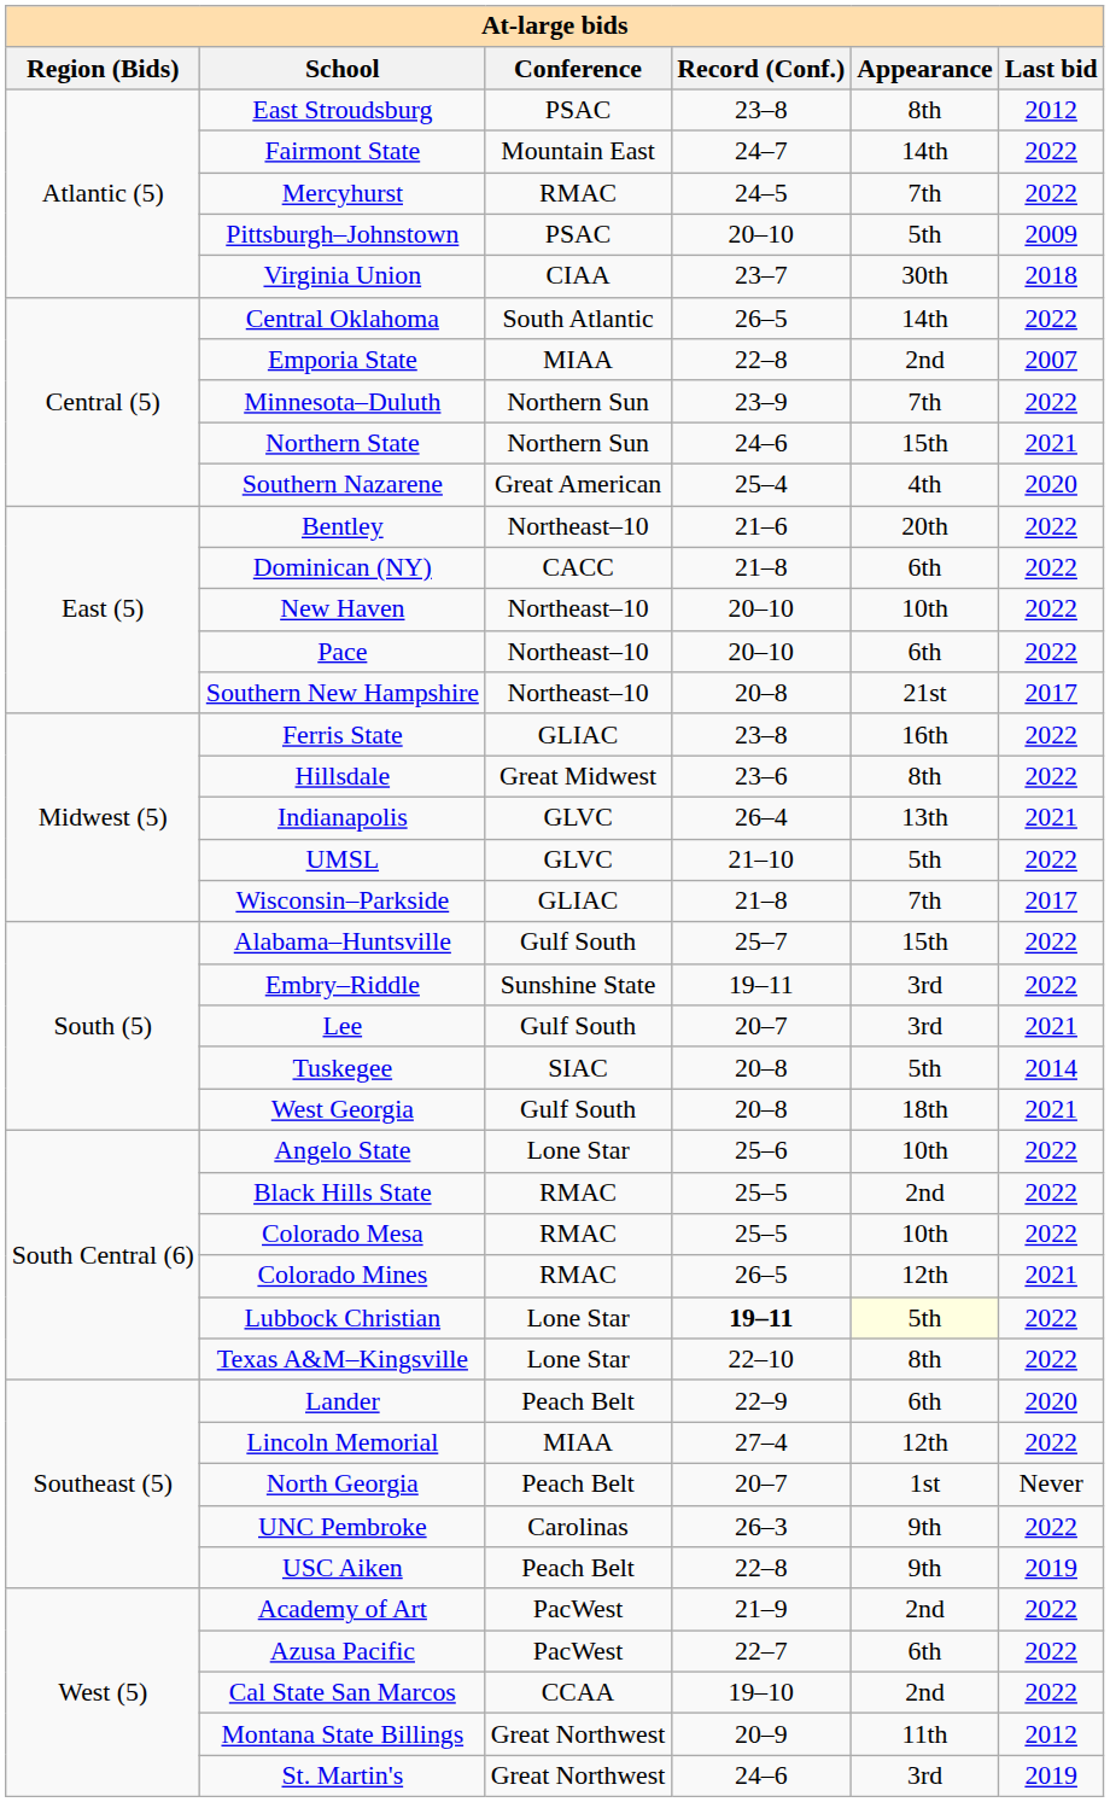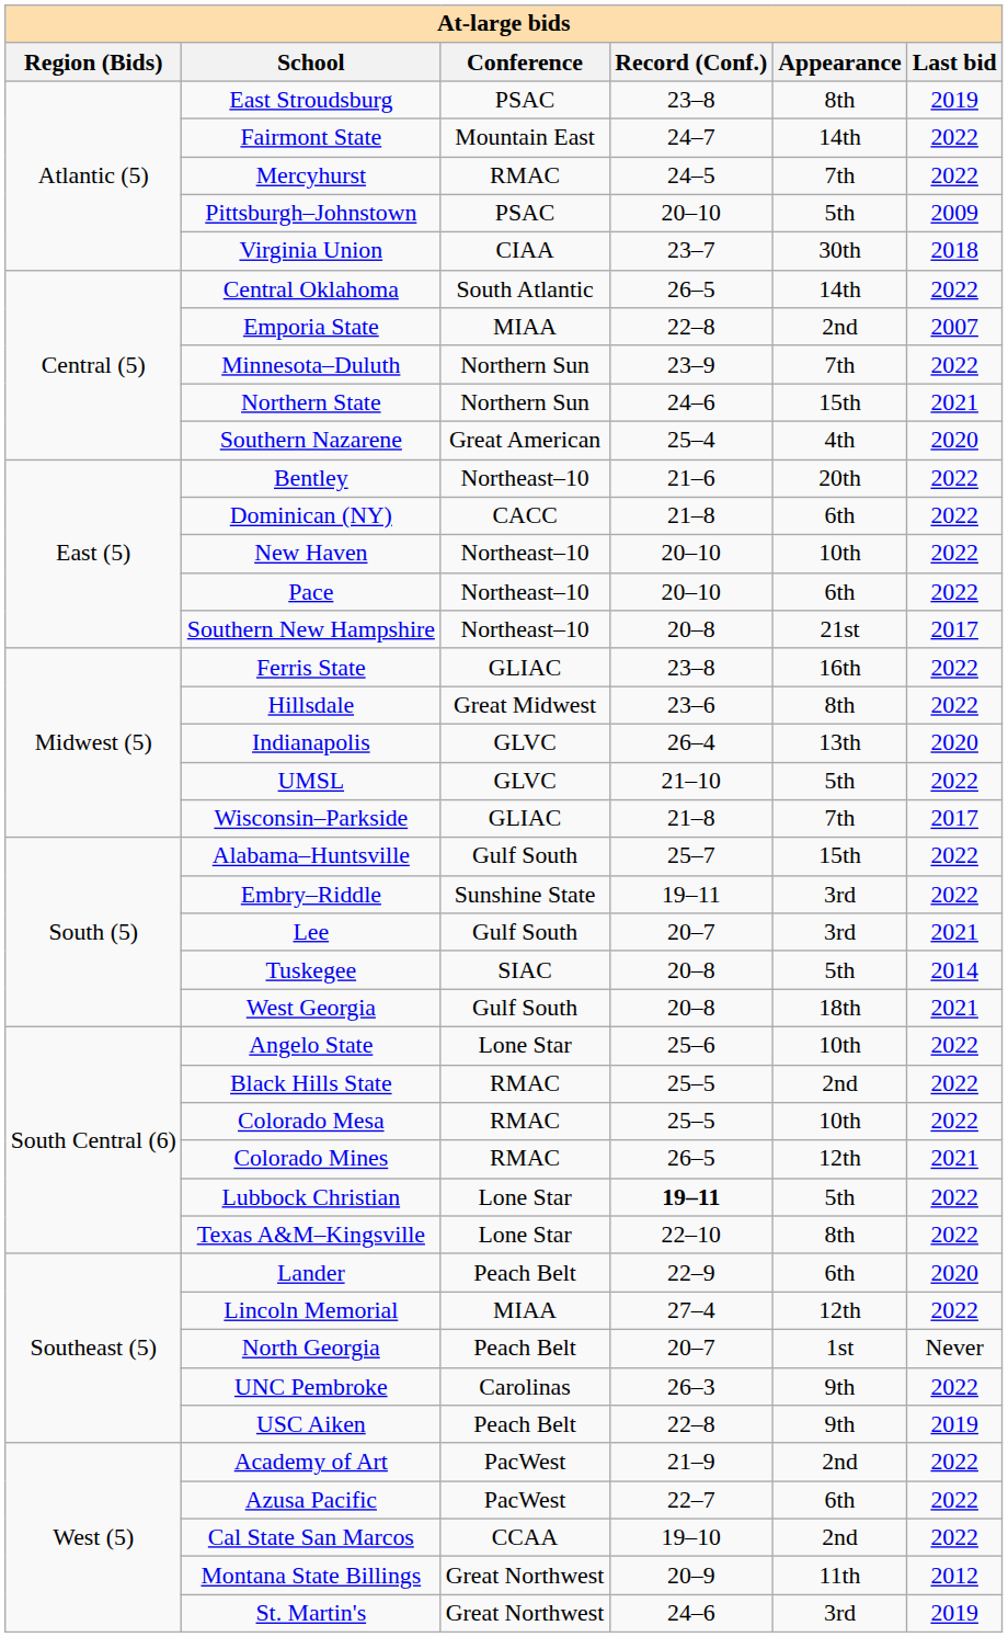East Stroudsburg | Last bid: 2012 -> 2019
Indianapolis | Last bid: 2021 -> 2020
Lubbock Christian | Appearance: lightyellow background -> no background
